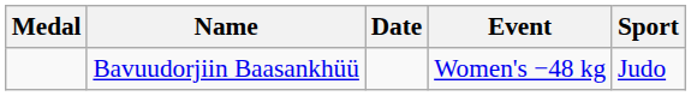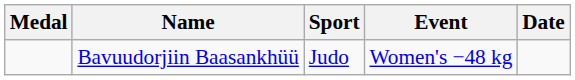columns swapped: Sport <-> Date
